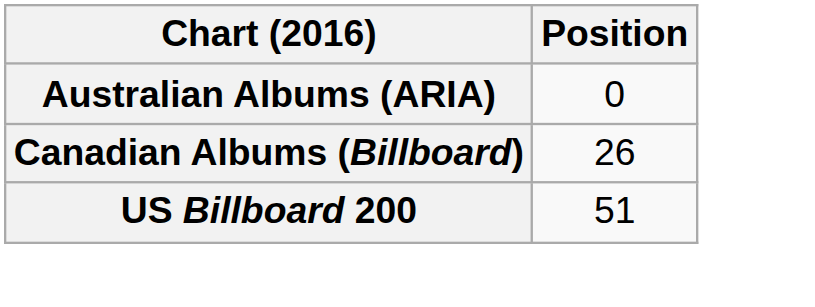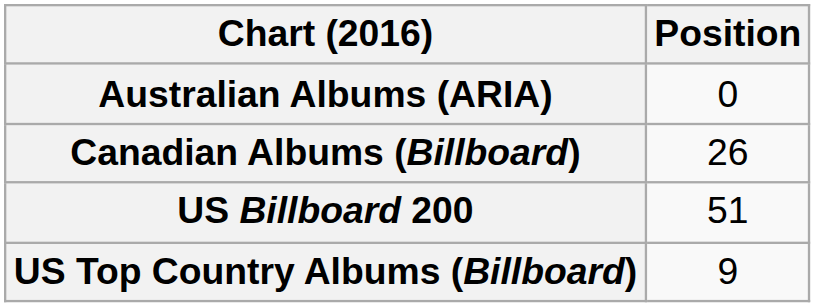+ row: US Top Country Albums (Billboard) | 9
